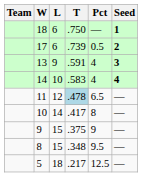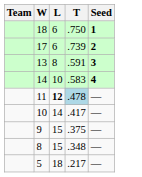- column: Pct | — | 0.5 | 4 | 4 | 6.5 | 8 | 9 | 9.5 | 12.5
13 | L: 9 -> 8
11 | L: normal -> bold
